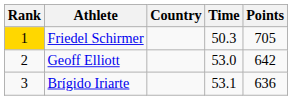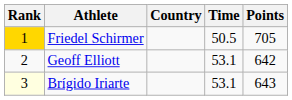Friedel Schirmer | Time: 50.3 -> 50.5
Geoff Elliott | Time: 53.0 -> 53.1
Brígido Iriarte | Rank: no background -> lightyellow background
Brígido Iriarte | Points: 636 -> 643
